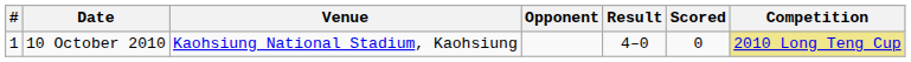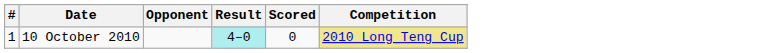- column: Venue | Kaohsiung National Stadium, Kaohsiung
10 October 2010 | Result: no background -> paleturquoise background
